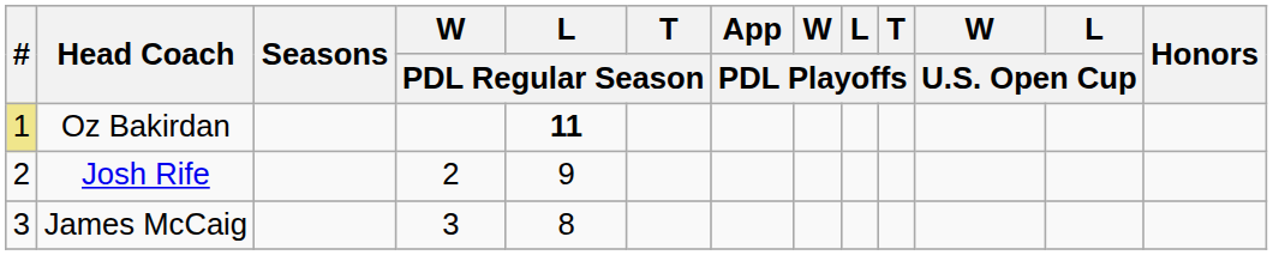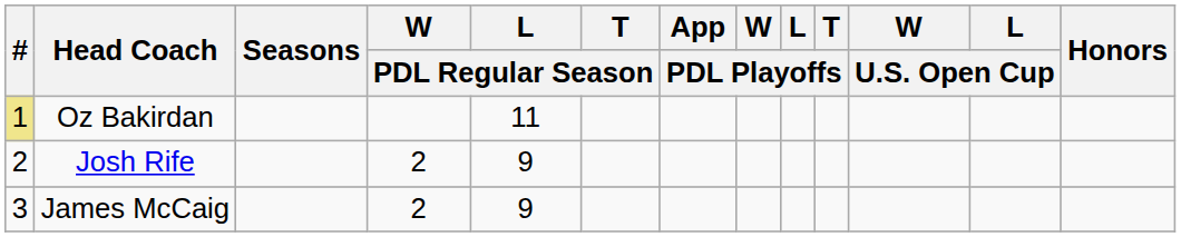Oz Bakirdan | L / PDL Regular Season: bold -> normal
James McCaig | W / PDL Regular Season: 3 -> 2
James McCaig | L / PDL Regular Season: 8 -> 9
